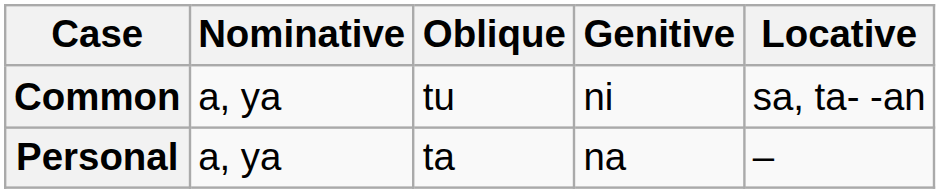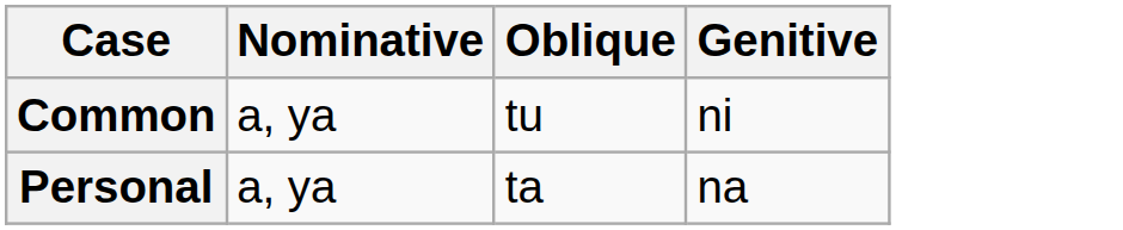- column: Locative | sa, ta- -an | –
